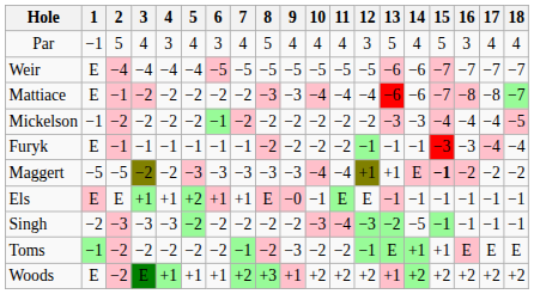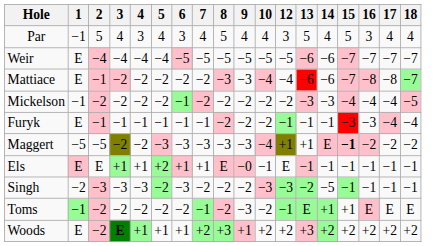- column: 11 | 4 | −5 | −4 | −2 | −2 | −4 | E | −4 | −2 | +2
Singh | 6: −2 -> −3
Woods | 3: normal -> bold
Woods | 13: +1 -> +3
